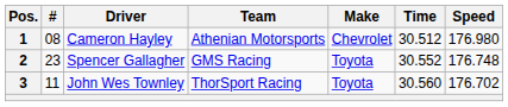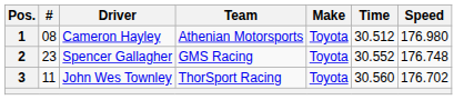1 | Make: Chevrolet -> Toyota
